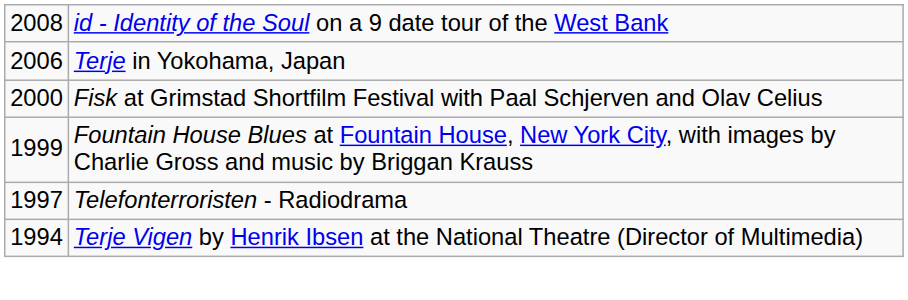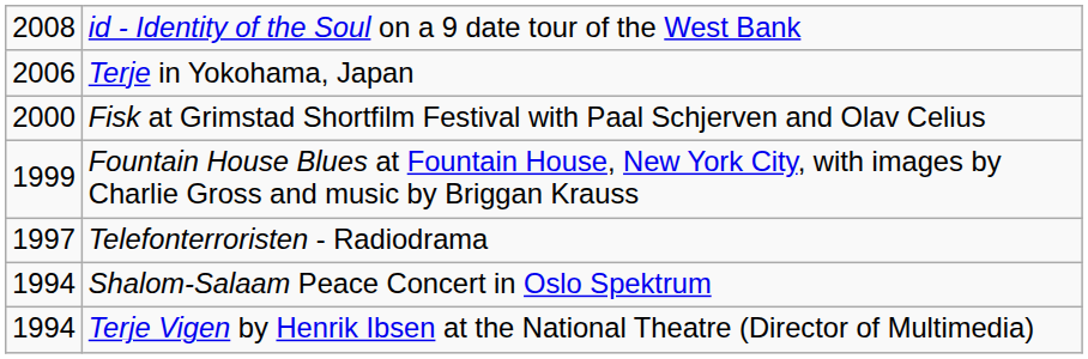+ row: 1994 | Shalom-Salaam Peace Concert in Oslo Spektrum
